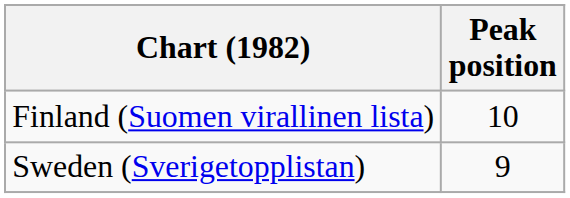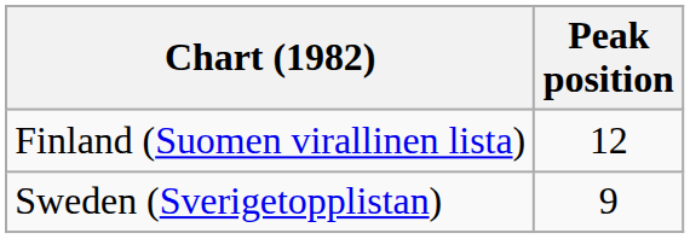Finland (Suomen virallinen lista) | Peak position: 10 -> 12
